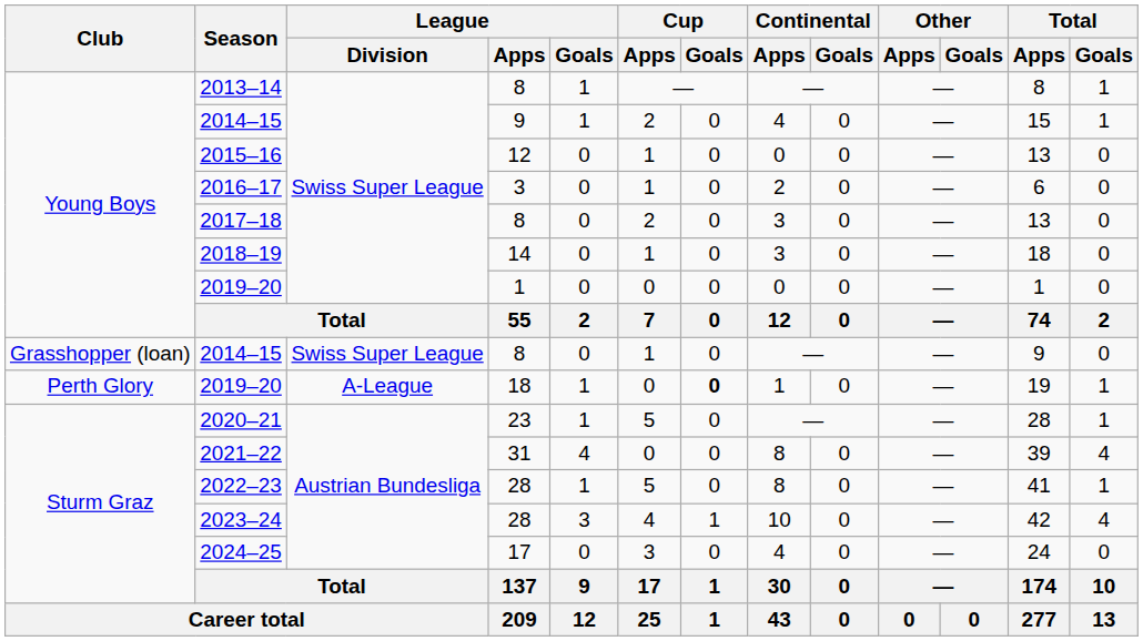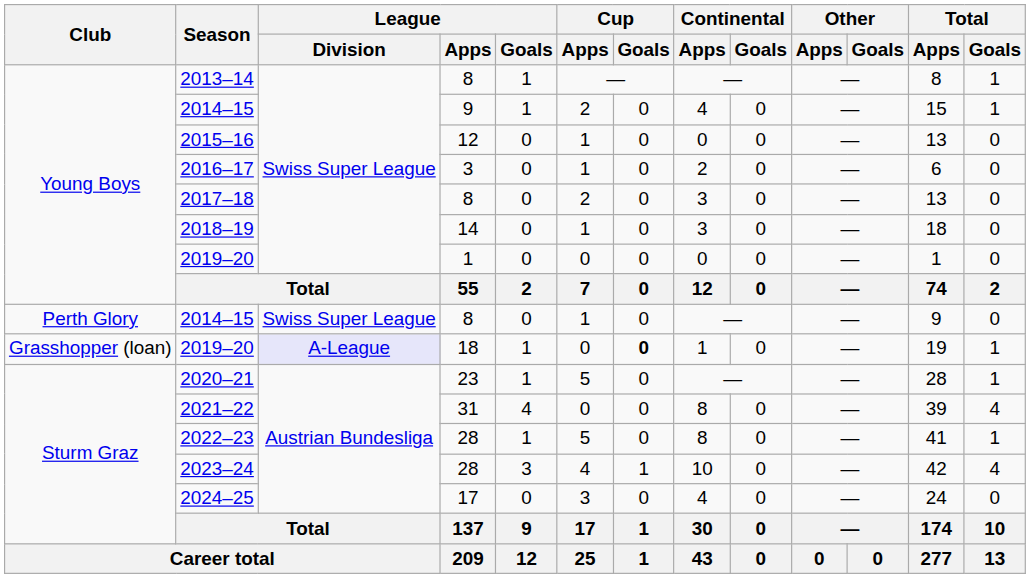2014–15 / 8 | Club: Grasshopper (loan) -> Perth Glory
2019–20 / 18 | Club: Perth Glory -> Grasshopper (loan)
2019–20 / 18 | League / Division: no background -> lavender background
